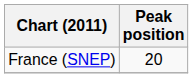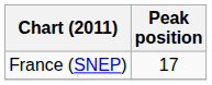France (SNEP) | Peak position: 20 -> 17
